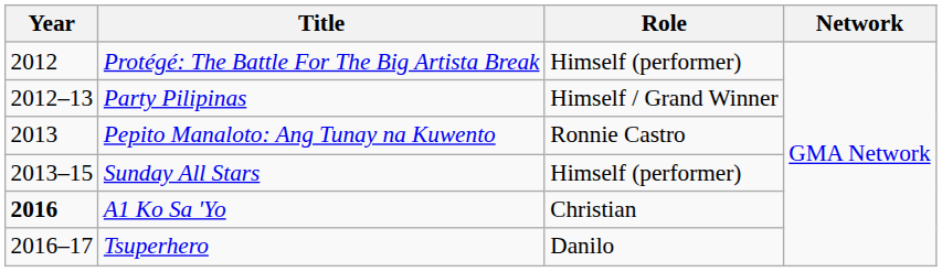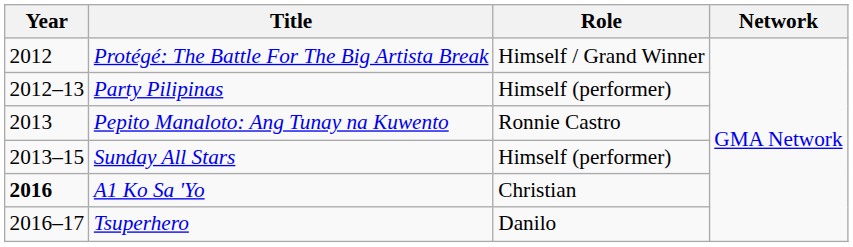Protégé: The Battle For The Big Artista Break | Role: Himself (performer) -> Himself / Grand Winner
Party Pilipinas | Role: Himself / Grand Winner -> Himself (performer)
